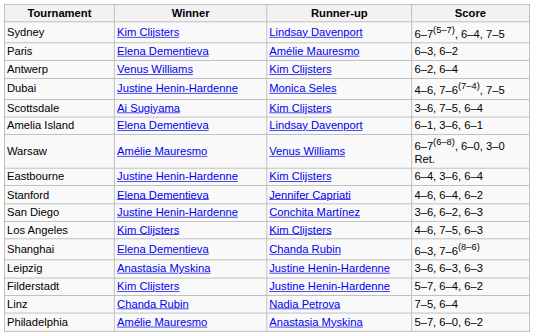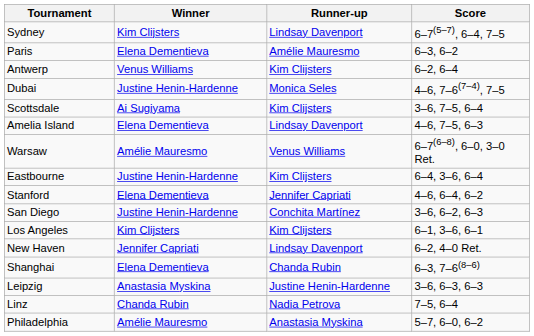Amelia Island | Score: 6–1, 3–6, 6–1 -> 4–6, 7–5, 6–3
Los Angeles | Score: 4–6, 7–5, 6–3 -> 6–1, 3–6, 6–1
+ row: New Haven | Jennifer Capriati | Lindsay Davenport | 6–2, 4–0 Ret.
- row: Filderstadt | Kim Clijsters | Justine Henin-Hardenne | 5–7, 6–4, 6–2
